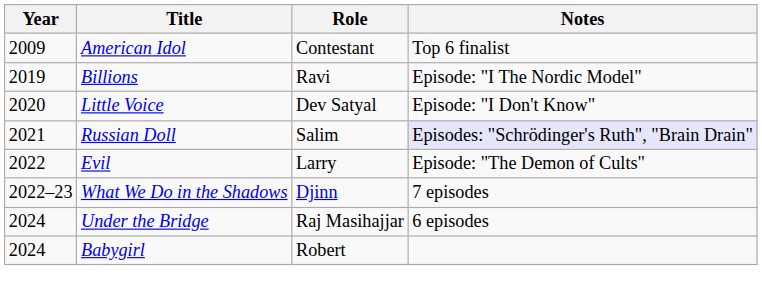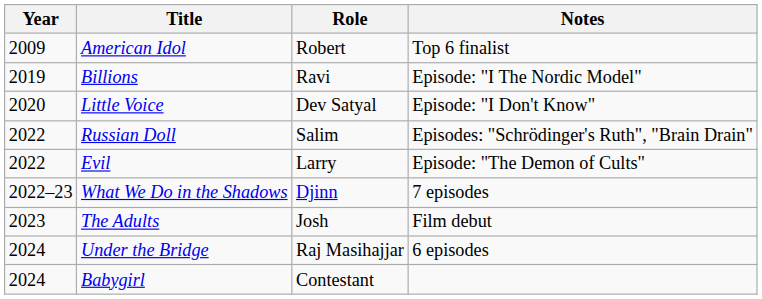American Idol | Role: Contestant -> Robert
Russian Doll | Year: 2021 -> 2022
Russian Doll | Notes: lavender background -> no background
+ row: 2023 | The Adults | Josh | Film debut
Babygirl | Role: Robert -> Contestant
